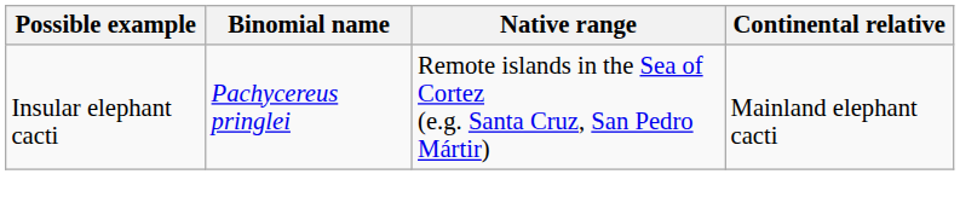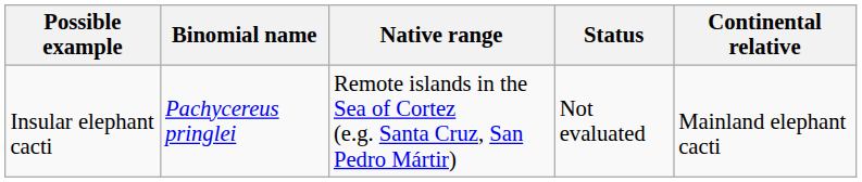+ column: Status | Not evaluated
